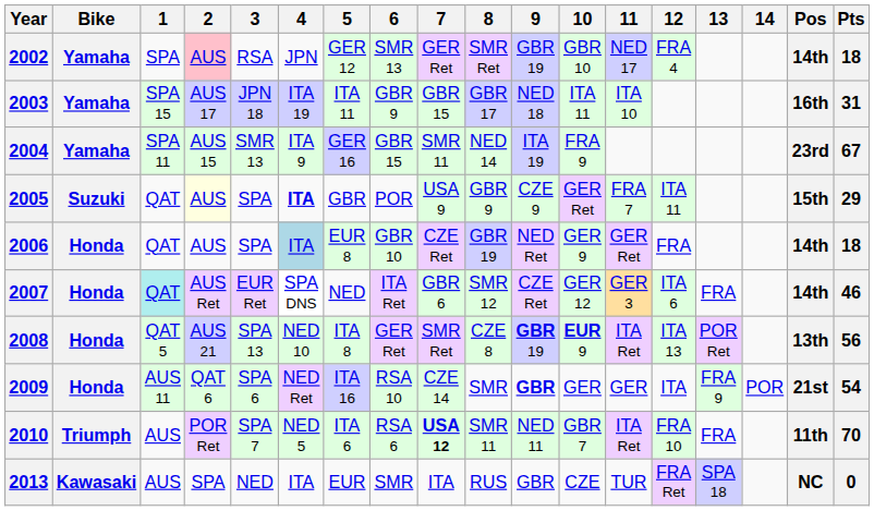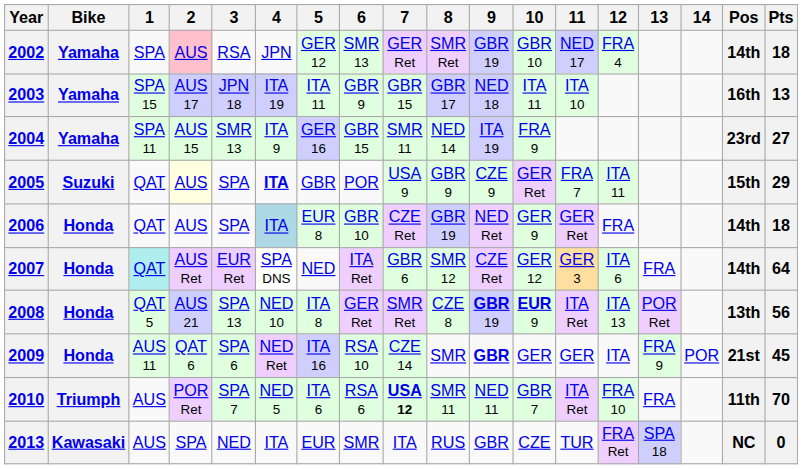2003 | Pts: 31 -> 13
2004 | Pts: 67 -> 27
2007 | Pts: 46 -> 64
2009 | Pts: 54 -> 45
